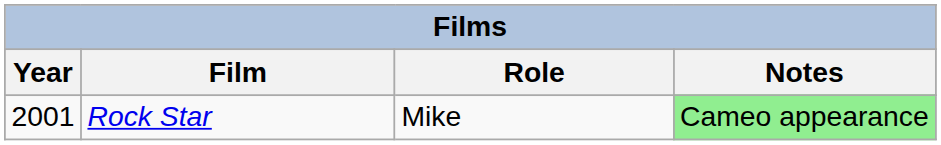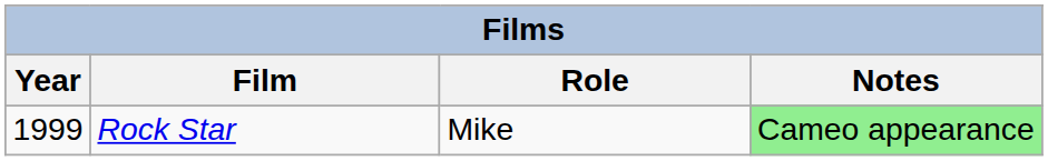Rock Star | Year: 2001 -> 1999
